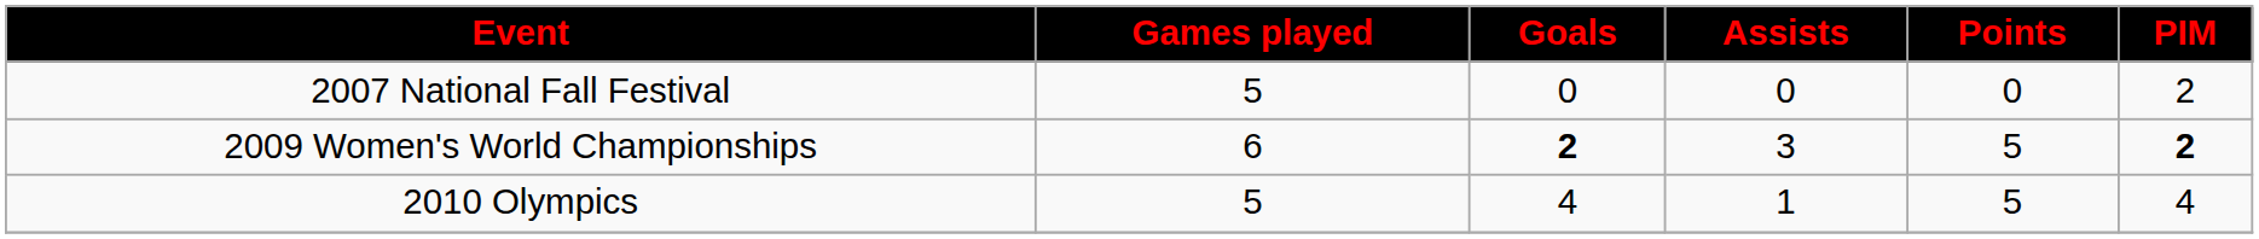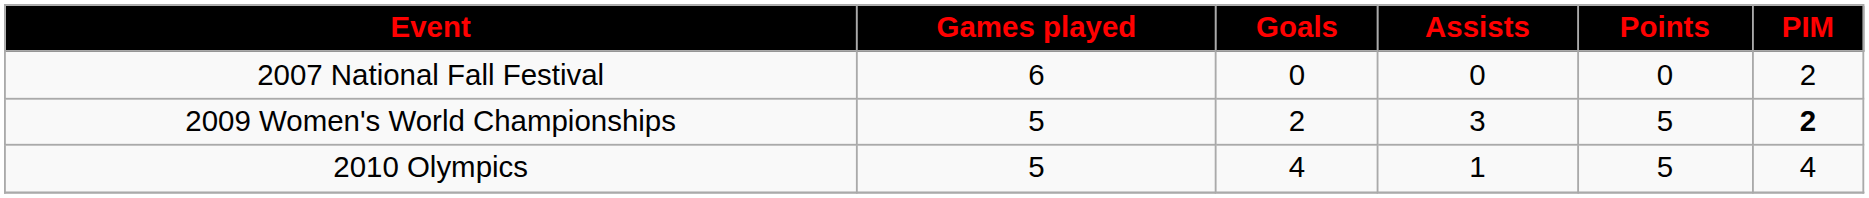2007 National Fall Festival | Games played: 5 -> 6
2009 Women's World Championships | Games played: 6 -> 5
2009 Women's World Championships | Goals: bold -> normal
